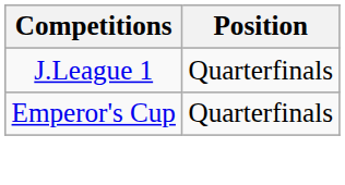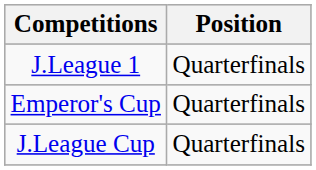+ row: J.League Cup | Quarterfinals
